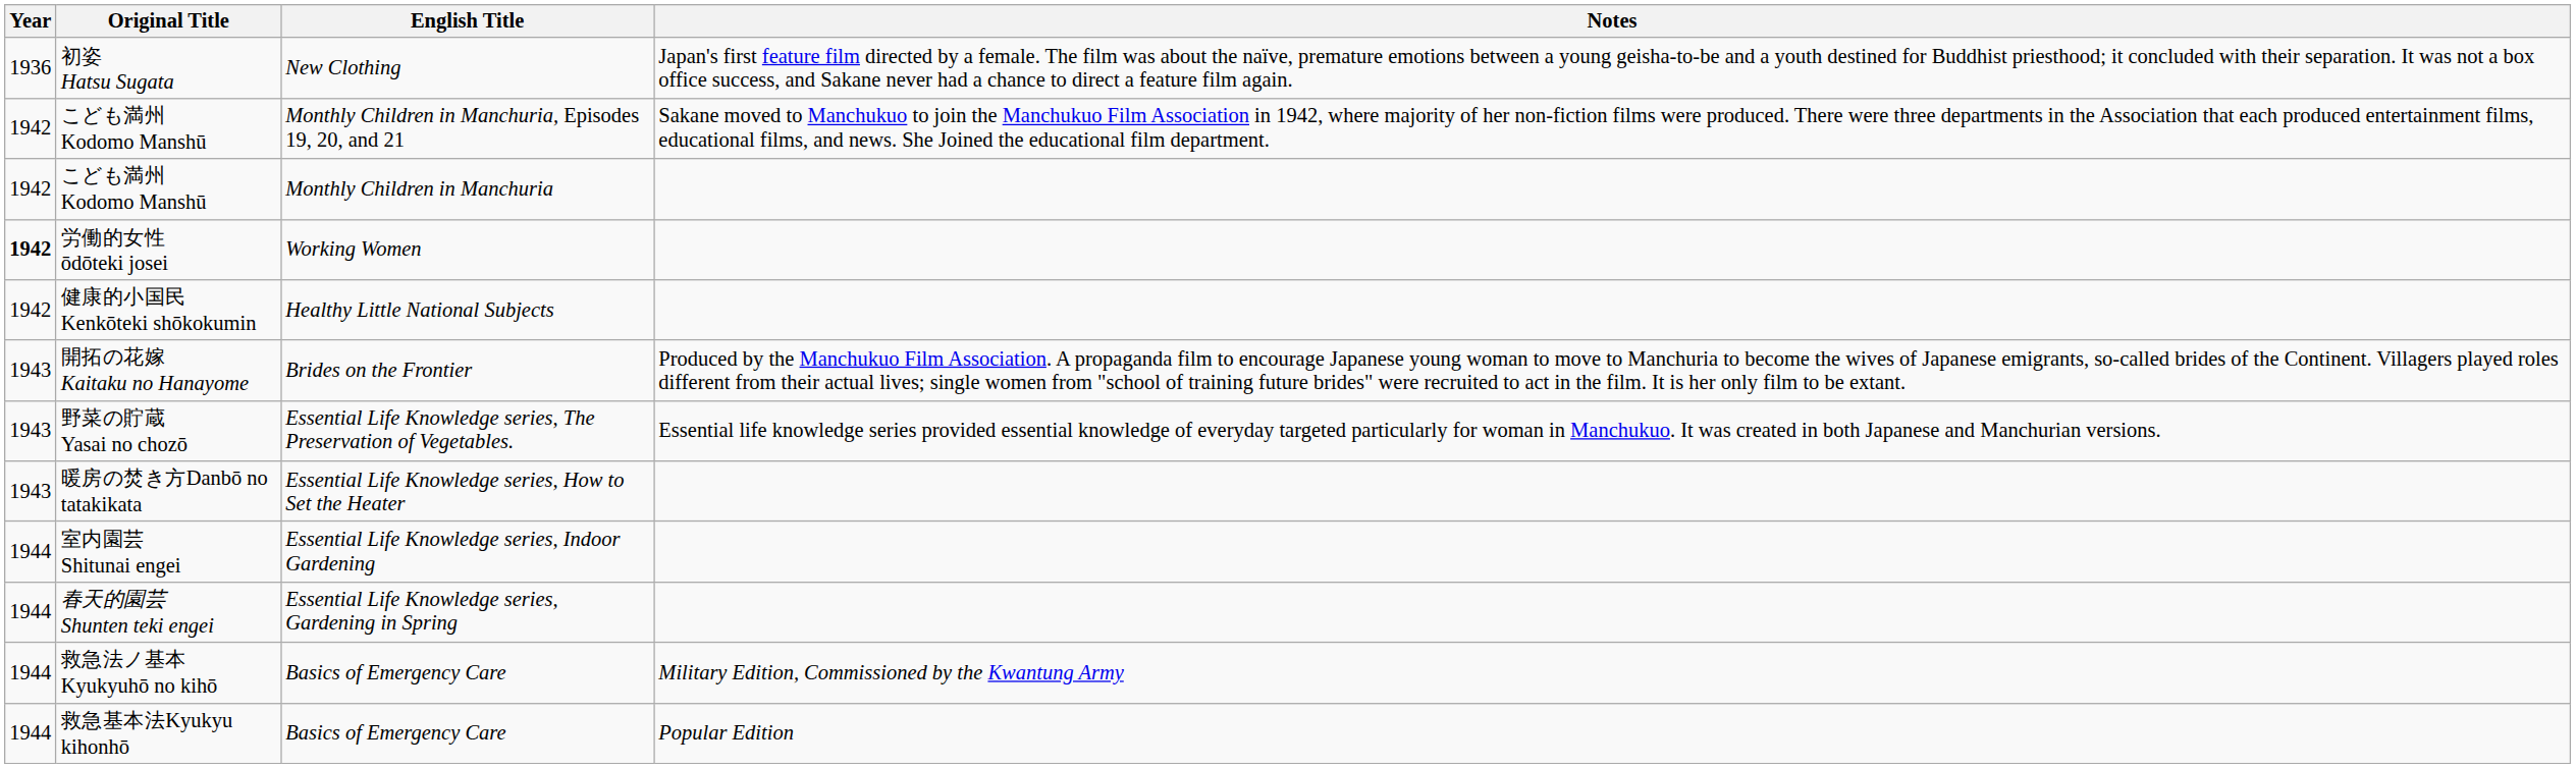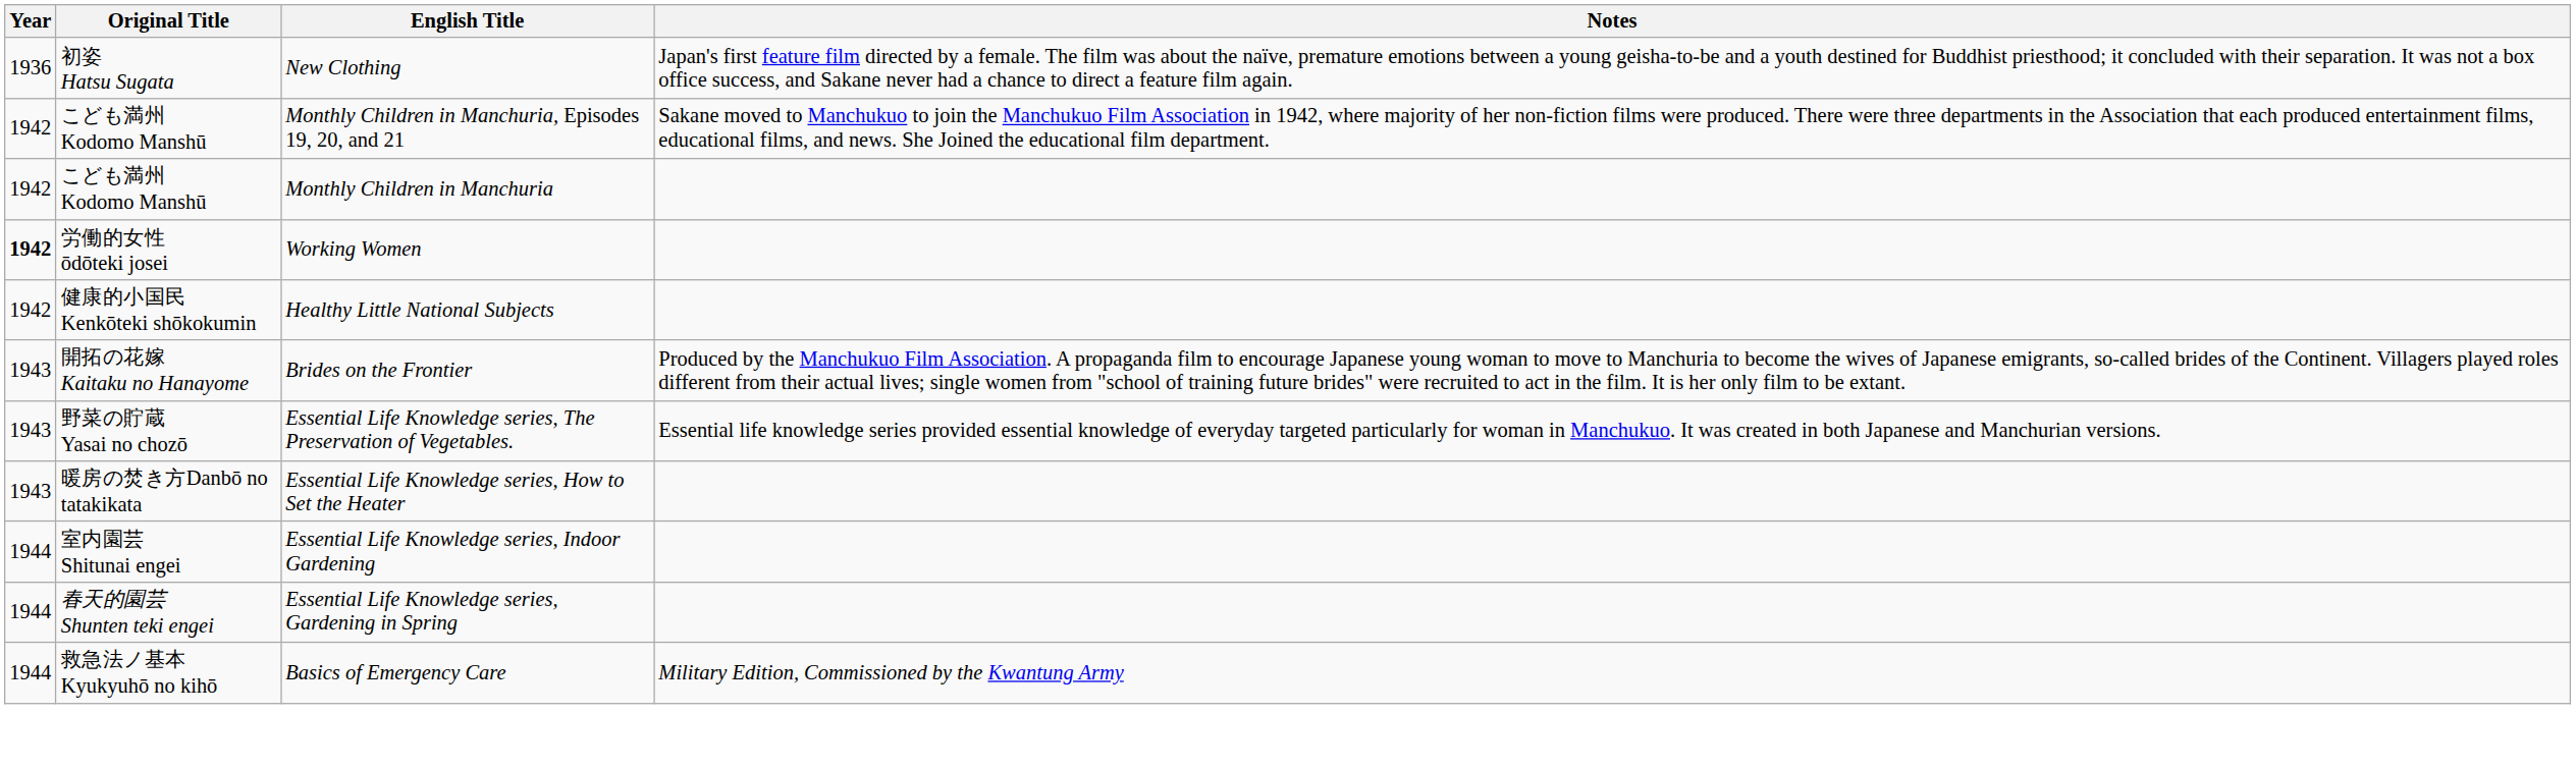- row: 1944 | 救急基本法Kyukyu kihonhō | Basics of Emergency Care | Popular Edition
